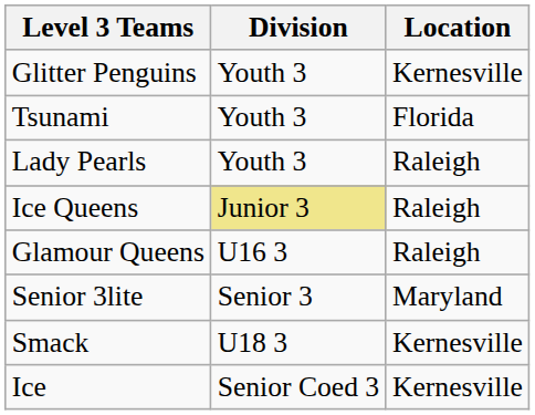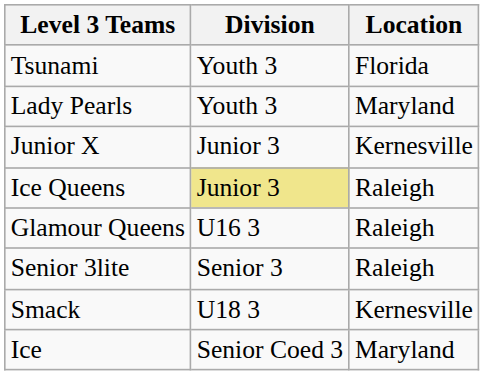- row: Glitter Penguins | Youth 3 | Kernesville
Lady Pearls | Location: Raleigh -> Maryland
+ row: Junior X | Junior 3 | Kernesville
Senior 3lite | Location: Maryland -> Raleigh
Ice | Location: Kernesville -> Maryland
